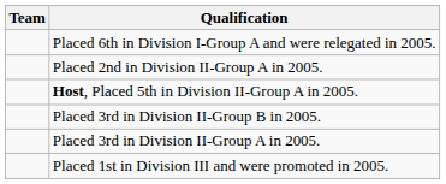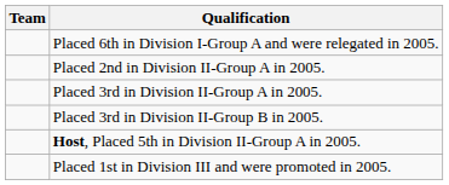rows swapped: Placed 3rd in Division II-Group A in 2005. <-> Host, Placed 5th in Division II-Group A in 2005.
